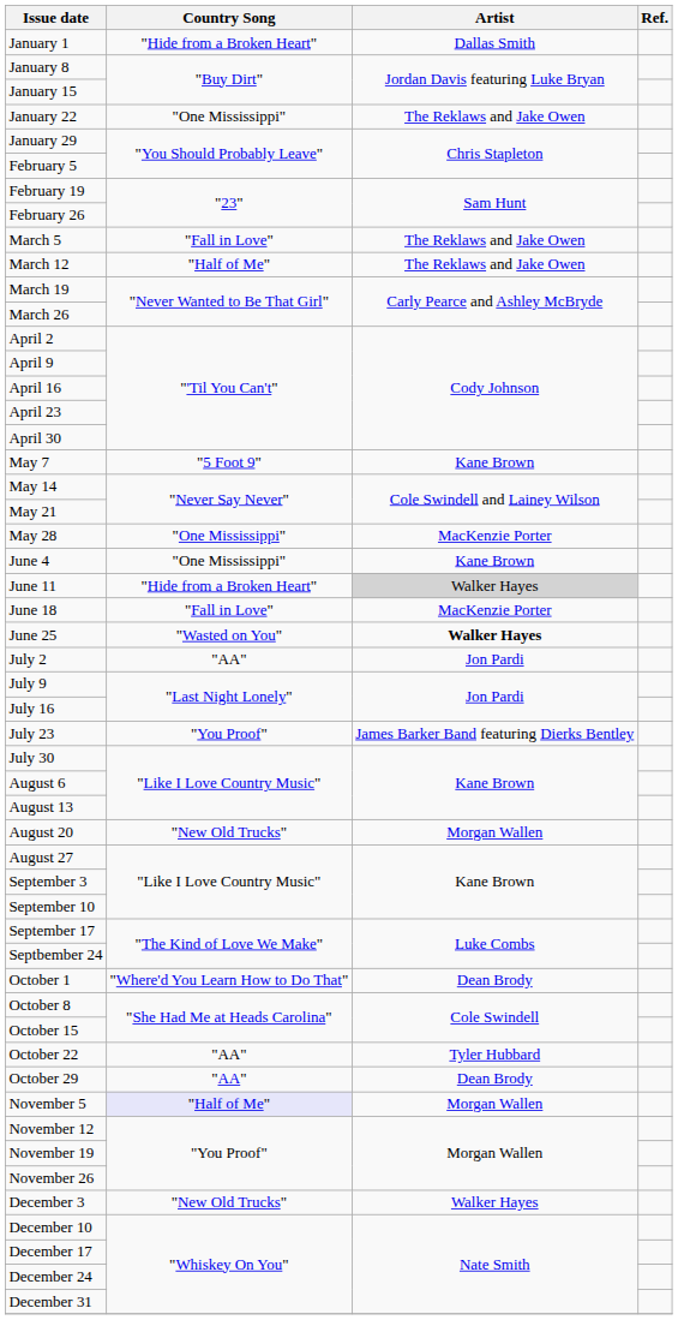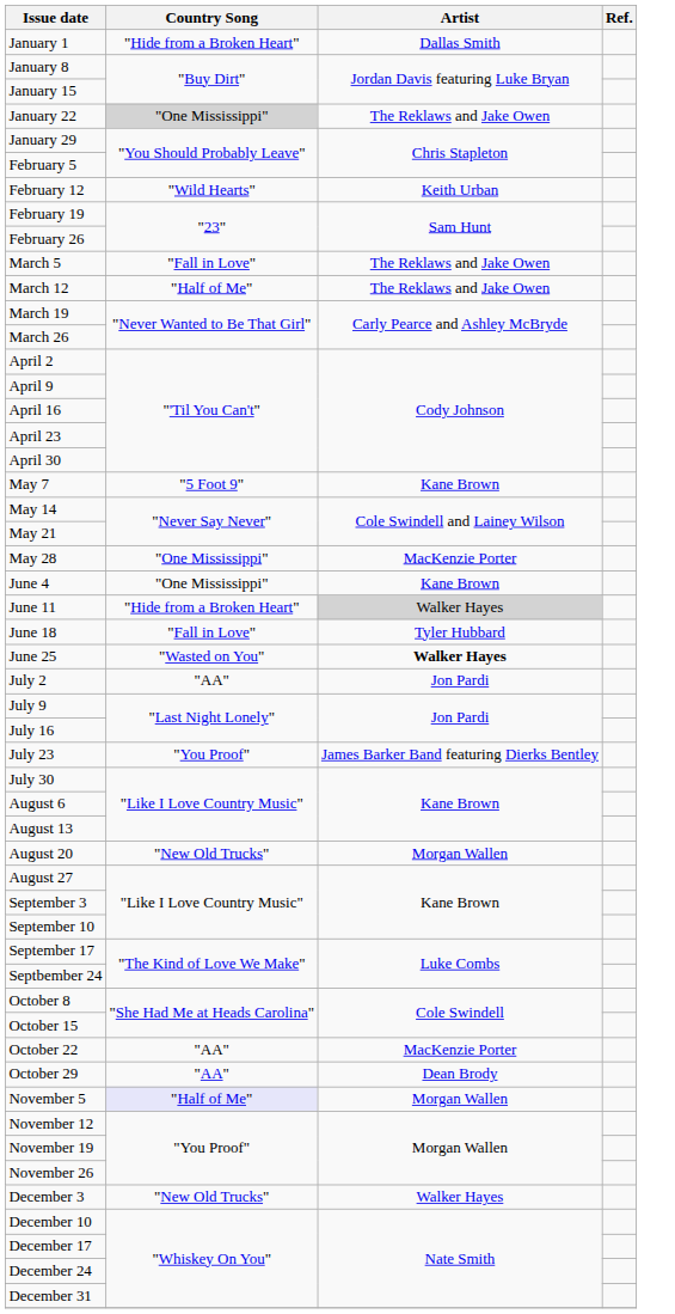January 22 | Country Song: no background -> lightgrey background
+ row: February 12 | "Wild Hearts" | Keith Urban
June 18 | Artist: MacKenzie Porter -> Tyler Hubbard
- row: October 1 | "Where'd You Learn How to Do That" | Dean Brody
October 22 | Artist: Tyler Hubbard -> MacKenzie Porter
